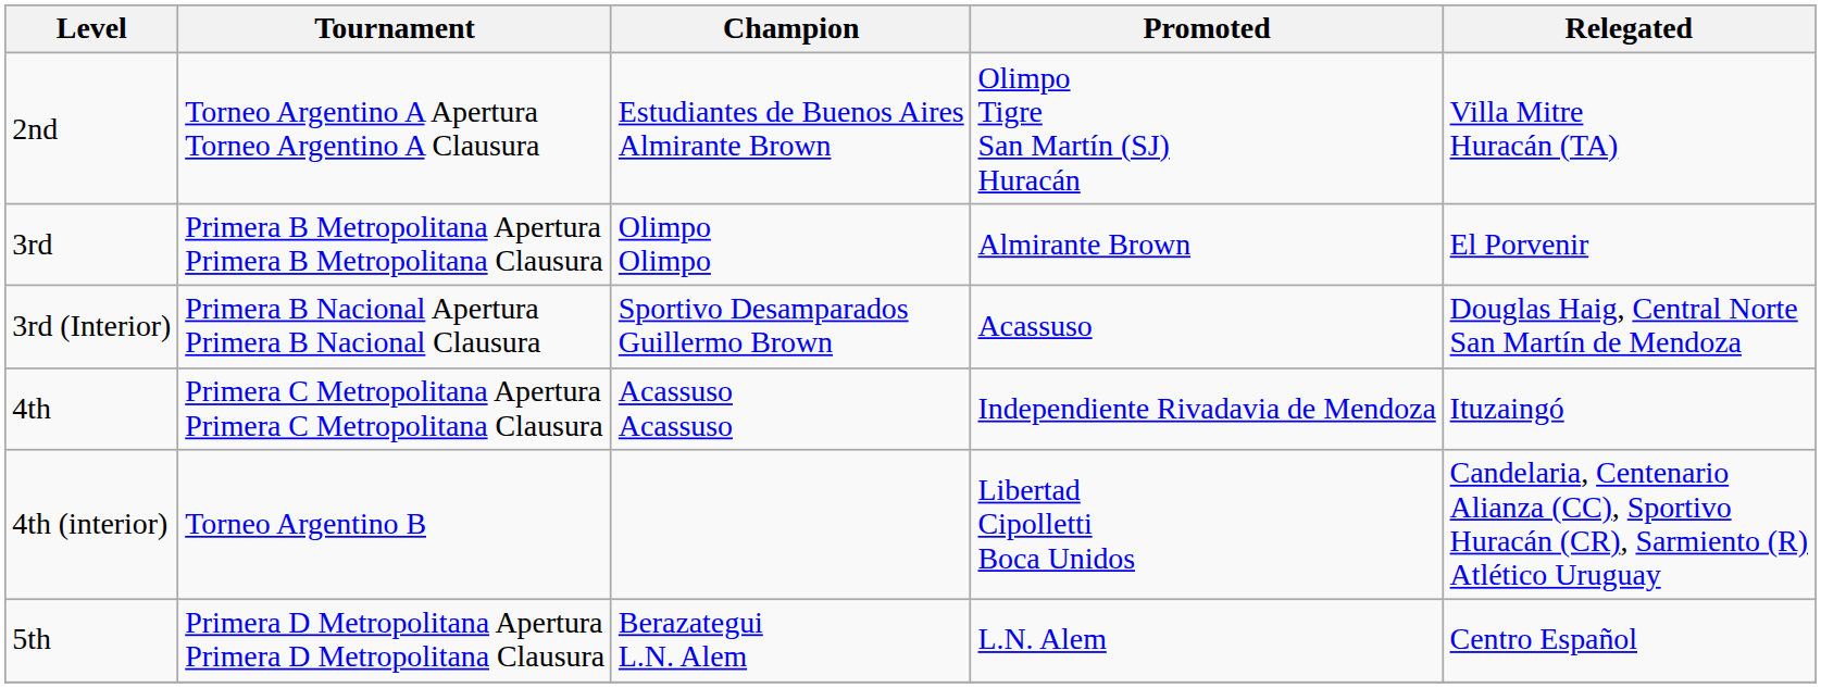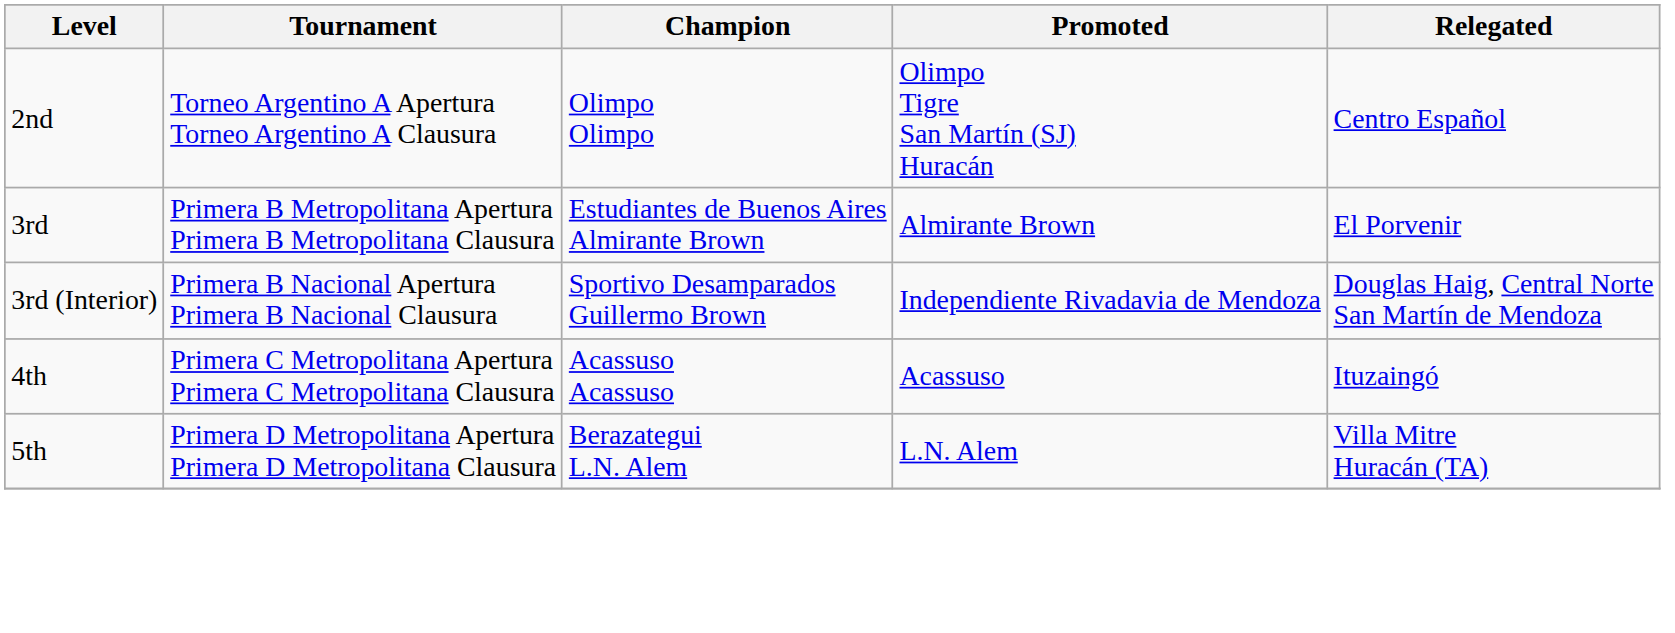2nd | Champion: Estudiantes de Buenos Aires Almirante Brown -> Olimpo Olimpo
2nd | Relegated: Villa Mitre Huracán (TA) -> Centro Español
3rd | Champion: Olimpo Olimpo -> Estudiantes de Buenos Aires Almirante Brown
3rd (Interior) | Promoted: Acassuso -> Independiente Rivadavia de Mendoza
4th | Promoted: Independiente Rivadavia de Mendoza -> Acassuso
- row: 4th (interior) | Torneo Argentino B | Libertad Cipolletti Boca Unidos | Candelaria, Centenario Alianza (CC), Sportivo Huracán (CR), Sarmiento (R) Atlético Uruguay
5th | Relegated: Centro Español -> Villa Mitre Huracán (TA)
